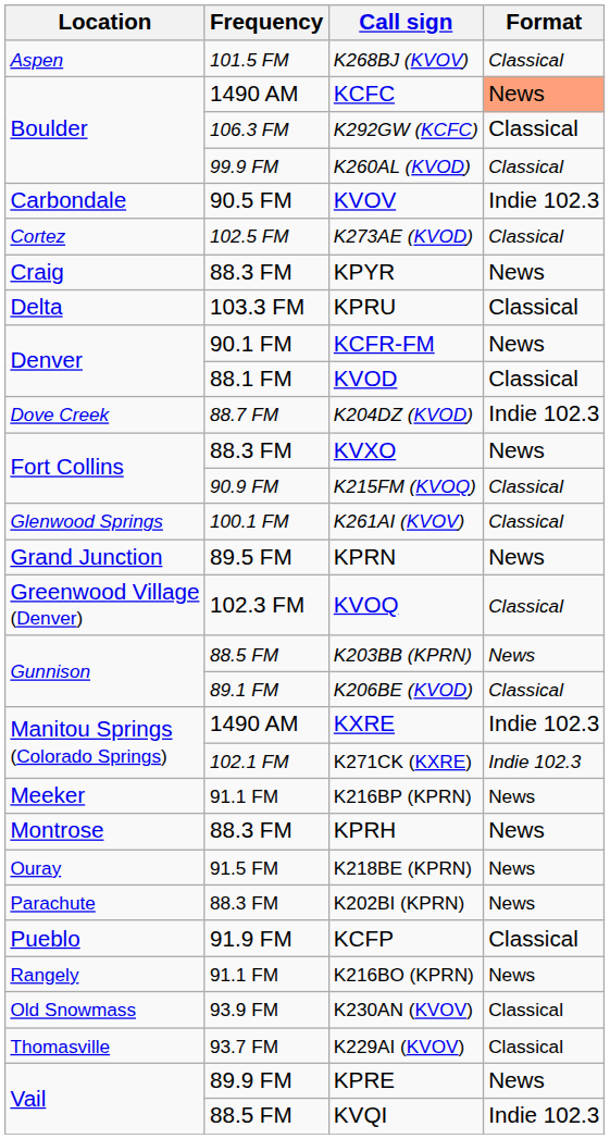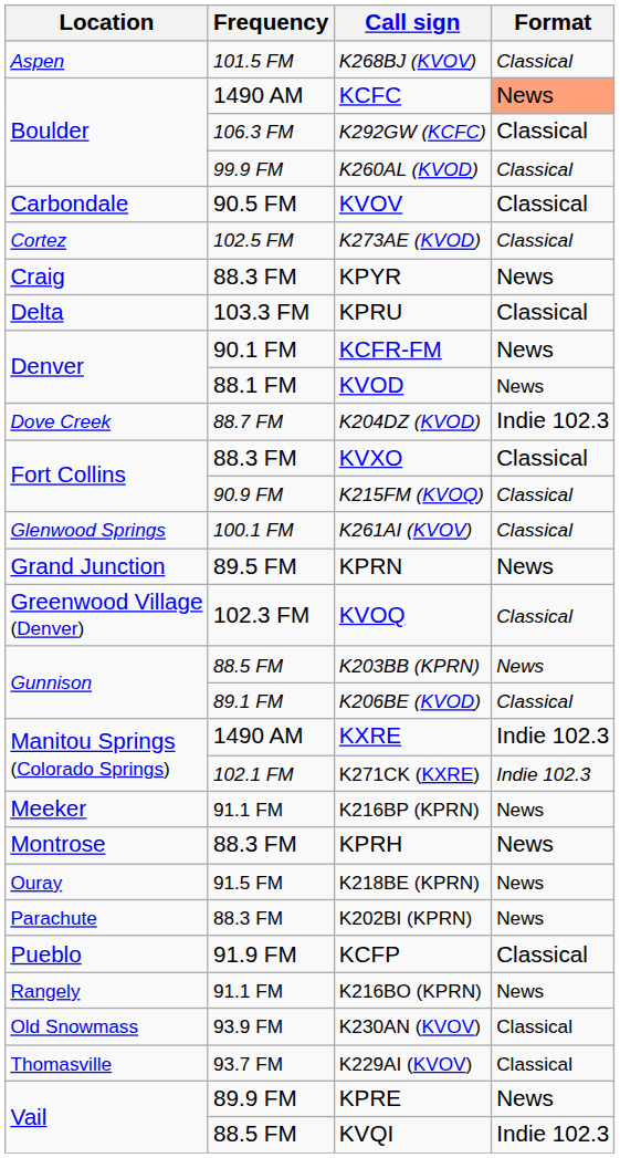KVOV | Format: Indie 102.3 -> Classical
KVOD | Format: Classical -> News
KVXO | Format: News -> Classical
